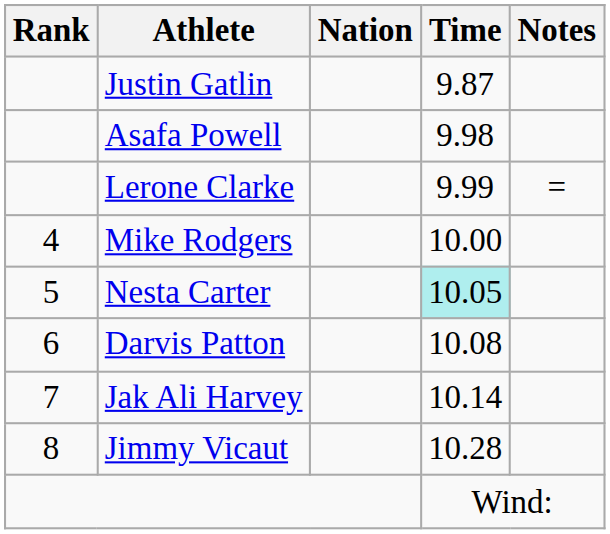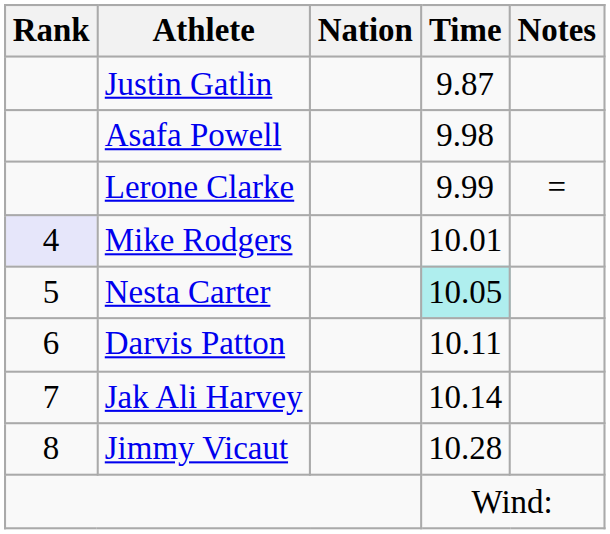Mike Rodgers | Rank: no background -> lavender background
Mike Rodgers | Time: 10.00 -> 10.01
Darvis Patton | Time: 10.08 -> 10.11
